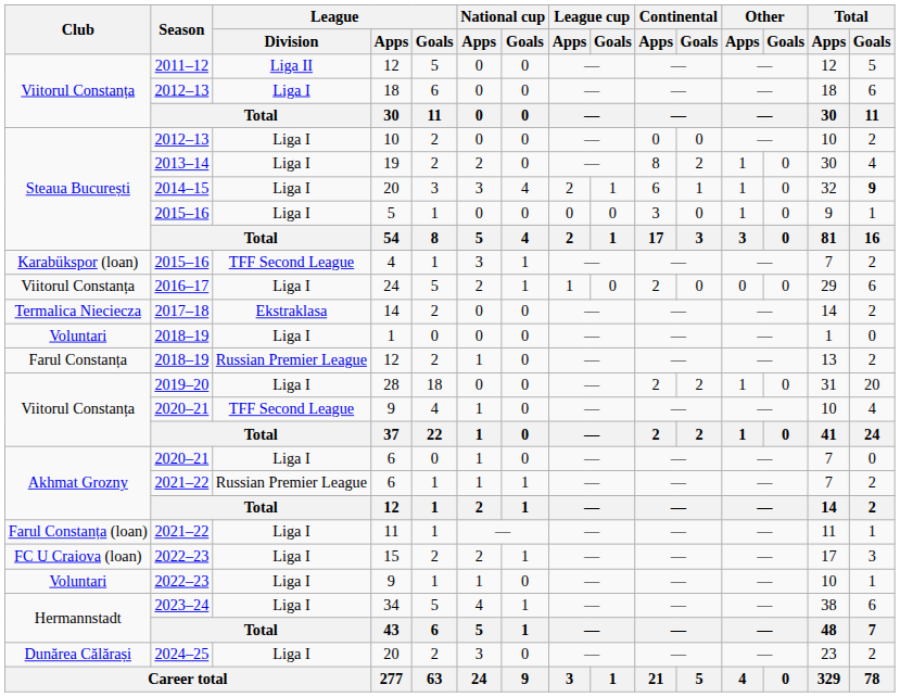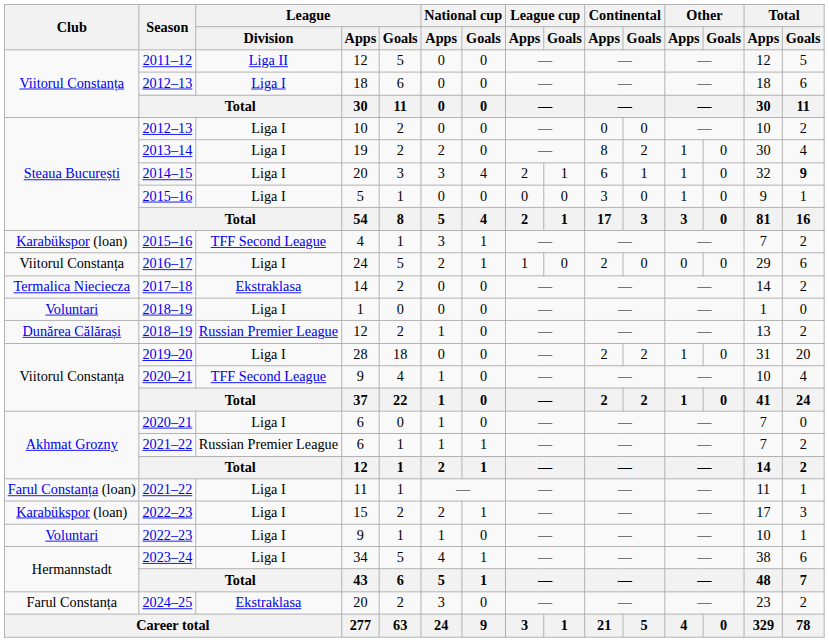2018–19 / 12 | Club: Farul Constanța -> Dunărea Călărași
15 | Club: FC U Craiova (loan) -> Karabükspor (loan)
2024–25 / 20 | Club: Dunărea Călărași -> Farul Constanța
2024–25 / 20 | League / Division: Liga I -> Ekstraklasa
